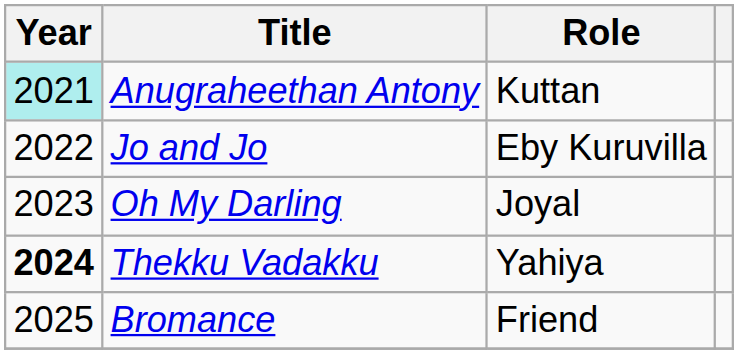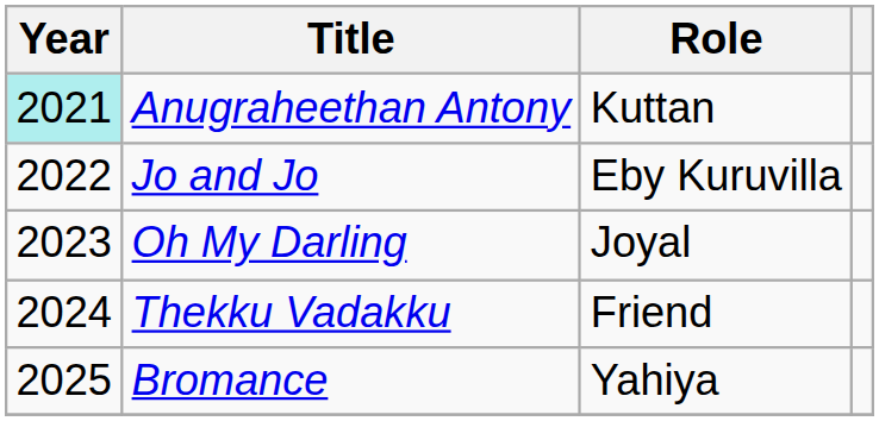Thekku Vadakku | Year: bold -> normal
Thekku Vadakku | Role: Yahiya -> Friend
Bromance | Role: Friend -> Yahiya
